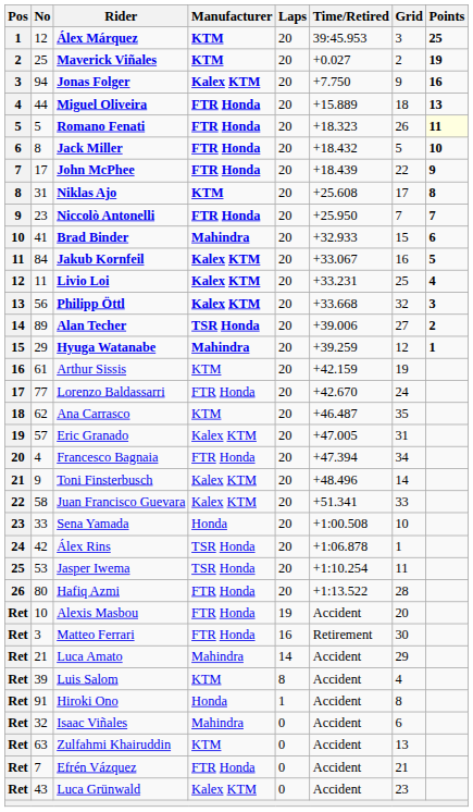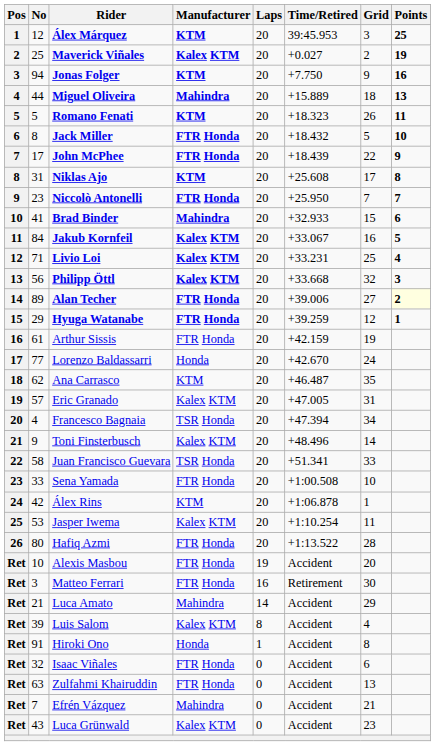Maverick Viñales | Manufacturer: KTM -> Kalex KTM
Jonas Folger | Manufacturer: Kalex KTM -> KTM
Miguel Oliveira | Manufacturer: FTR Honda -> Mahindra
Romano Fenati | Manufacturer: FTR Honda -> KTM
Romano Fenati | Points: lightyellow background -> no background
Livio Loi | No: 11 -> 71
Alan Techer | Manufacturer: TSR Honda -> FTR Honda
Alan Techer | Points: no background -> lightyellow background
Hyuga Watanabe | Manufacturer: Mahindra -> FTR Honda
Arthur Sissis | Manufacturer: KTM -> FTR Honda
Lorenzo Baldassarri | Manufacturer: FTR Honda -> Honda
Francesco Bagnaia | Manufacturer: FTR Honda -> TSR Honda
Juan Francisco Guevara | Manufacturer: Kalex KTM -> TSR Honda
Sena Yamada | Manufacturer: Honda -> FTR Honda
Álex Rins | Manufacturer: TSR Honda -> KTM
Jasper Iwema | Manufacturer: TSR Honda -> Kalex KTM
Luis Salom | Manufacturer: KTM -> Kalex KTM
Isaac Viñales | Manufacturer: Mahindra -> FTR Honda
Zulfahmi Khairuddin | Manufacturer: KTM -> FTR Honda
Efrén Vázquez | Manufacturer: FTR Honda -> Mahindra
